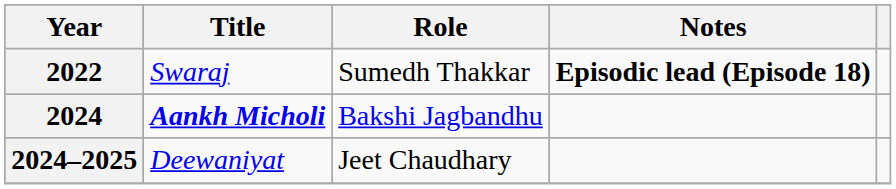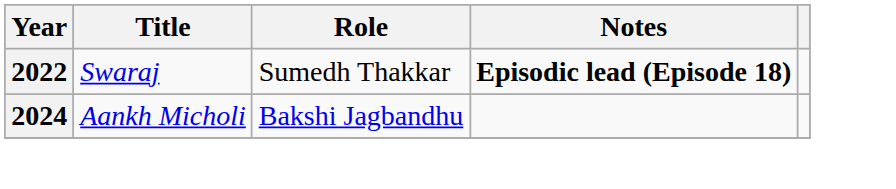2024 | Title: bold -> normal
- row: 2024–2025 | Deewaniyat | Jeet Chaudhary
